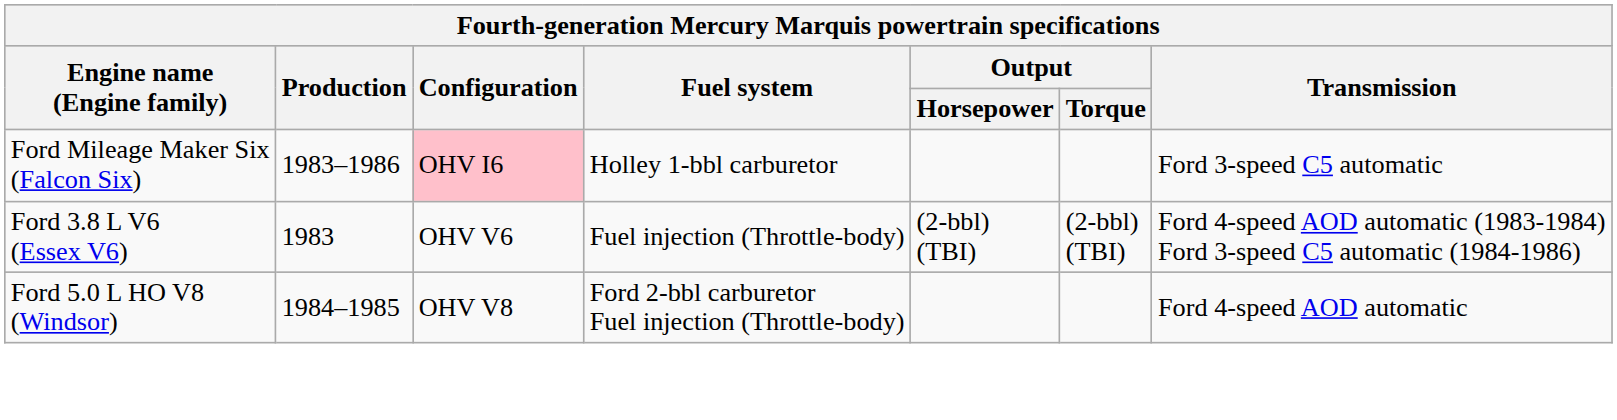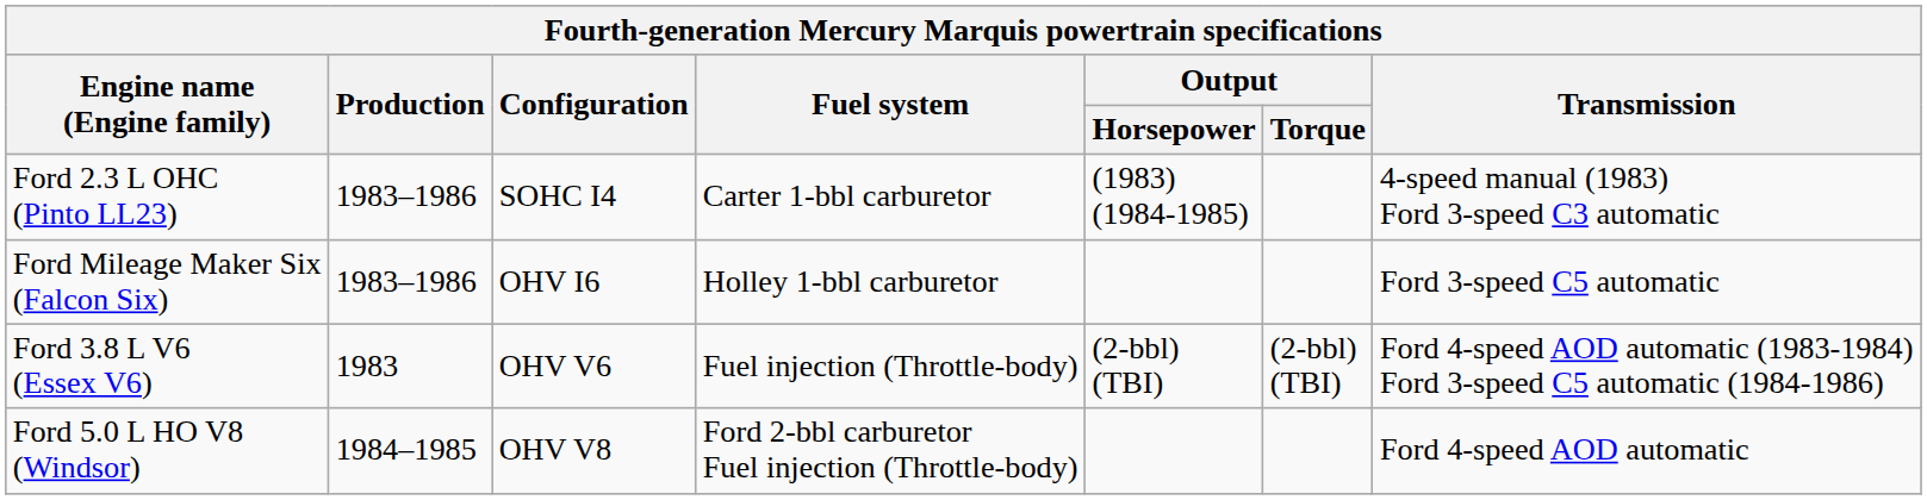+ row: Ford 2.3 L OHC (Pinto LL23) | 1983–1986 | SOHC I4 | Carter 1-bbl carburetor | (1983) (1984-1985) | 4-speed manual (1983) Ford 3-speed C3 automatic
Ford Mileage Maker Six (Falcon Six) | Configuration: pink background -> no background
